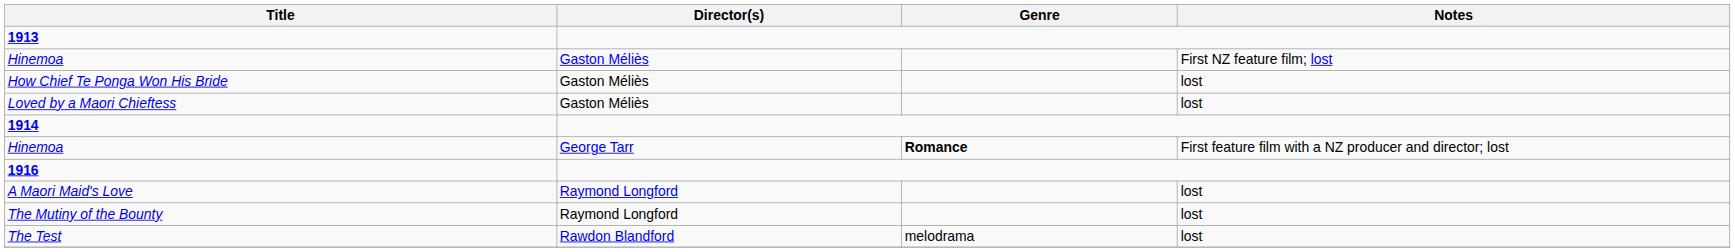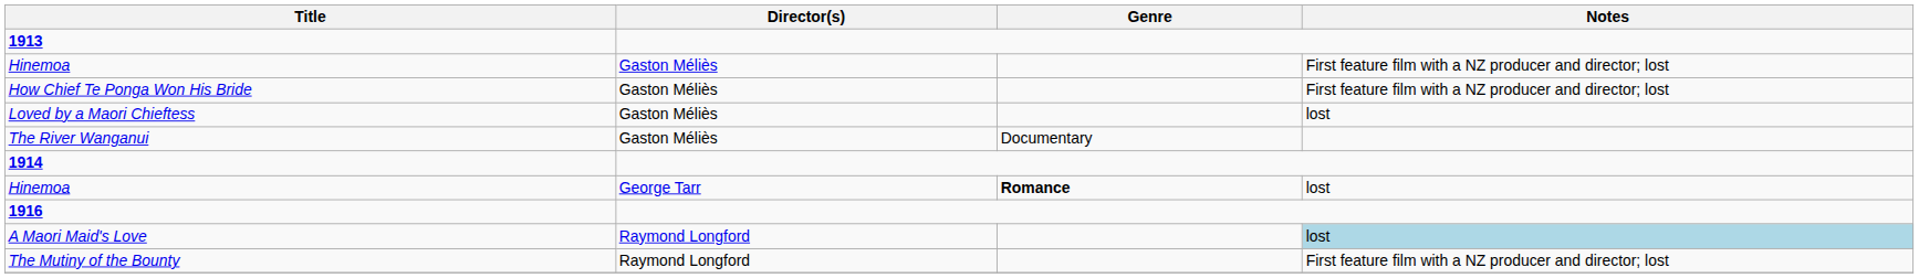Hinemoa / Gaston Méliès | Notes: First NZ feature film; lost -> First feature film with a NZ producer and director; lost
How Chief Te Ponga Won His Bride | Notes: lost -> First feature film with a NZ producer and director; lost
+ row: The River Wanganui | Gaston Méliès | Documentary
Hinemoa / George Tarr | Notes: First feature film with a NZ producer and director; lost -> lost
A Maori Maid's Love | Notes: no background -> lightblue background
The Mutiny of the Bounty | Notes: lost -> First feature film with a NZ producer and director; lost
- row: The Test | Rawdon Blandford | melodrama | lost
